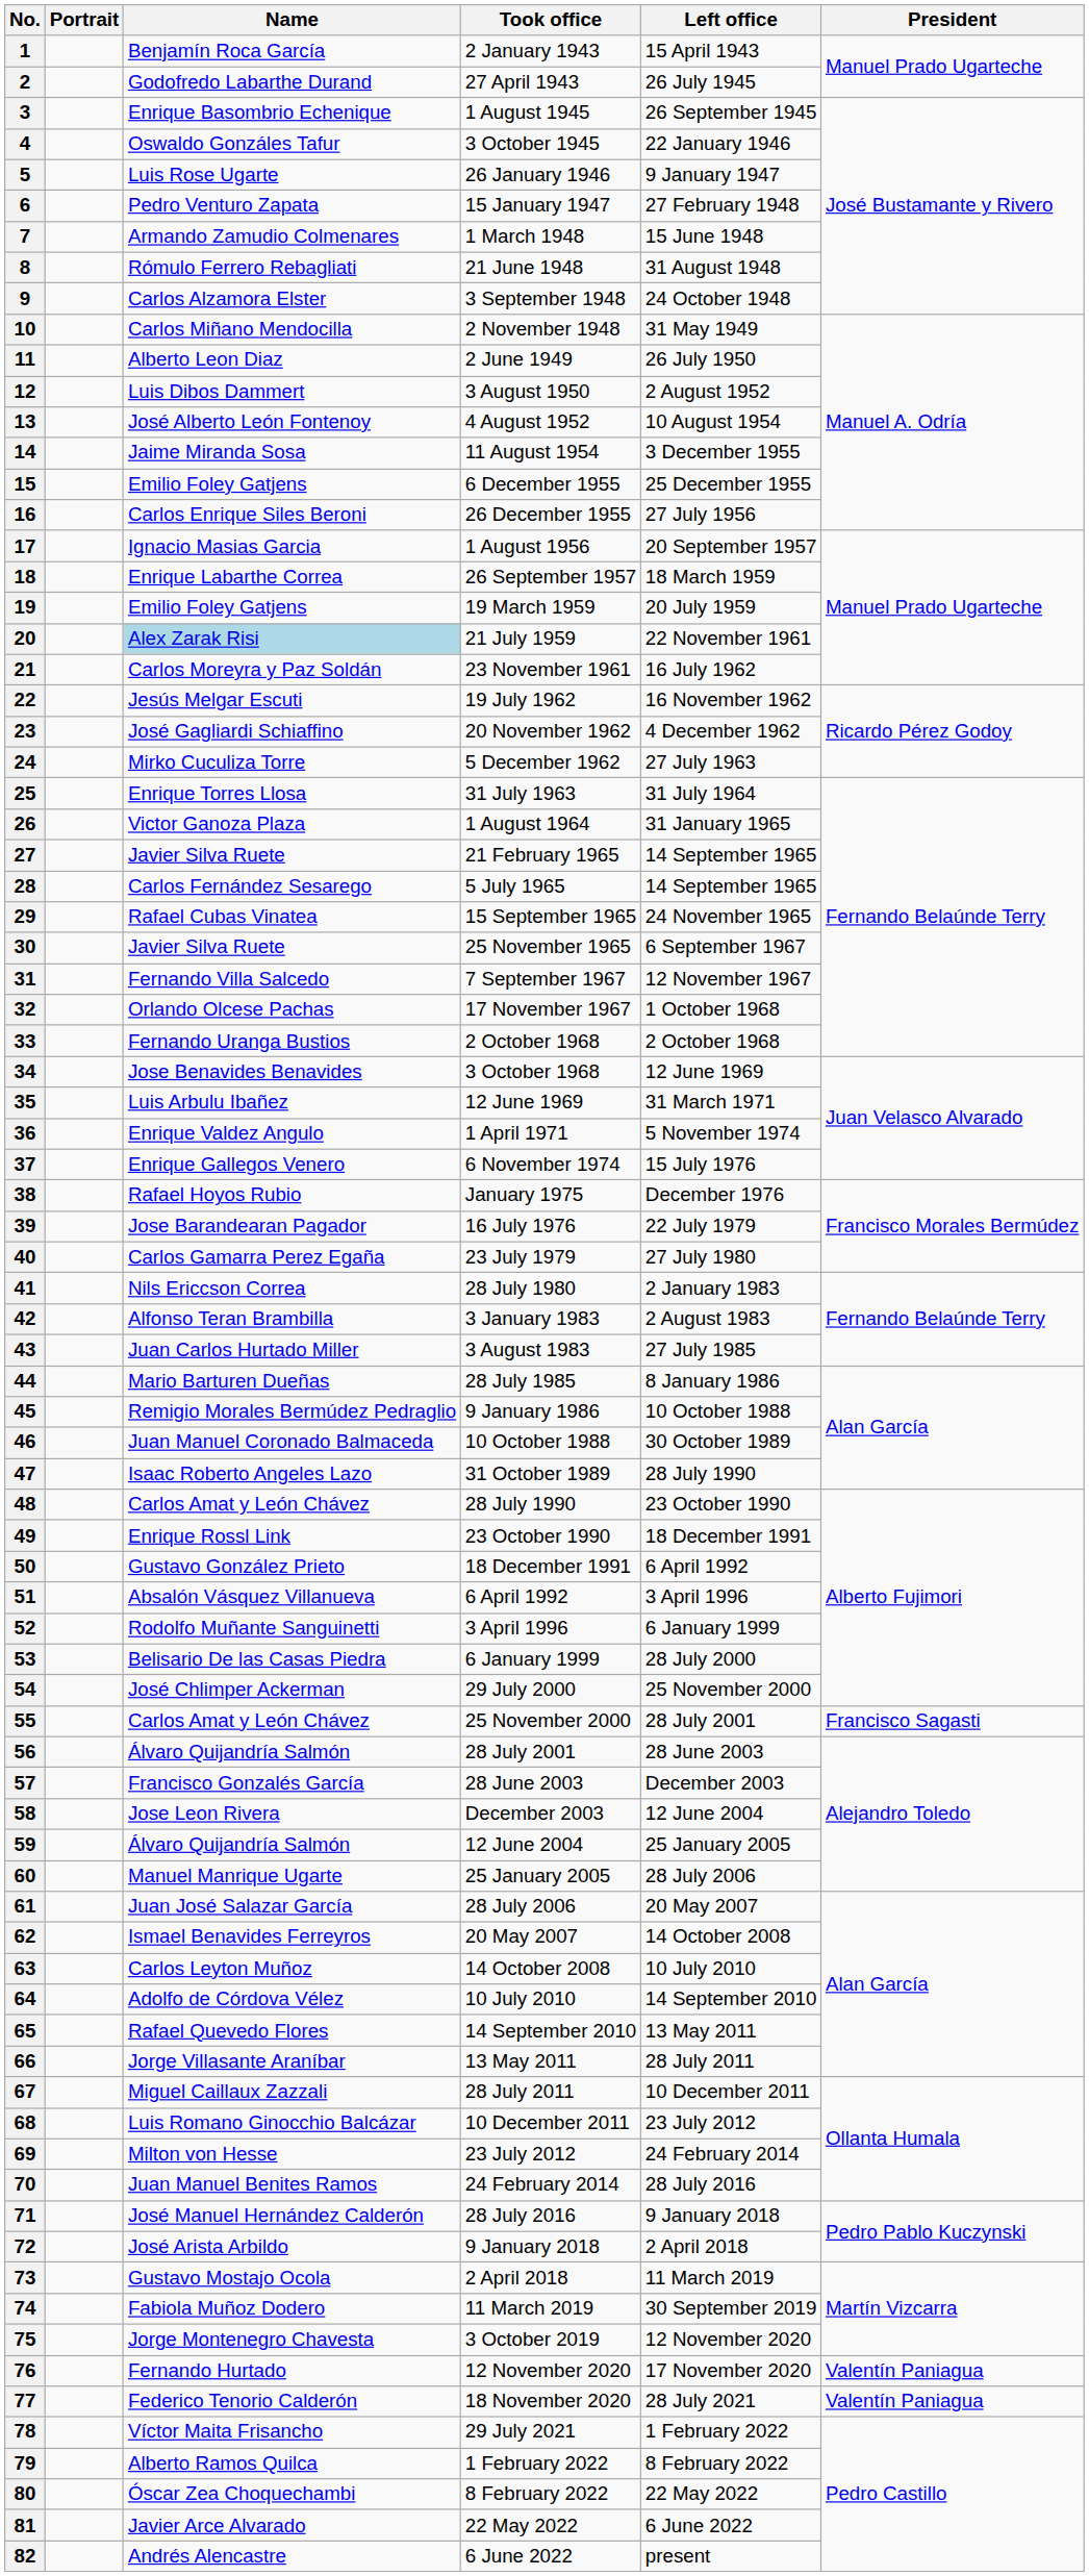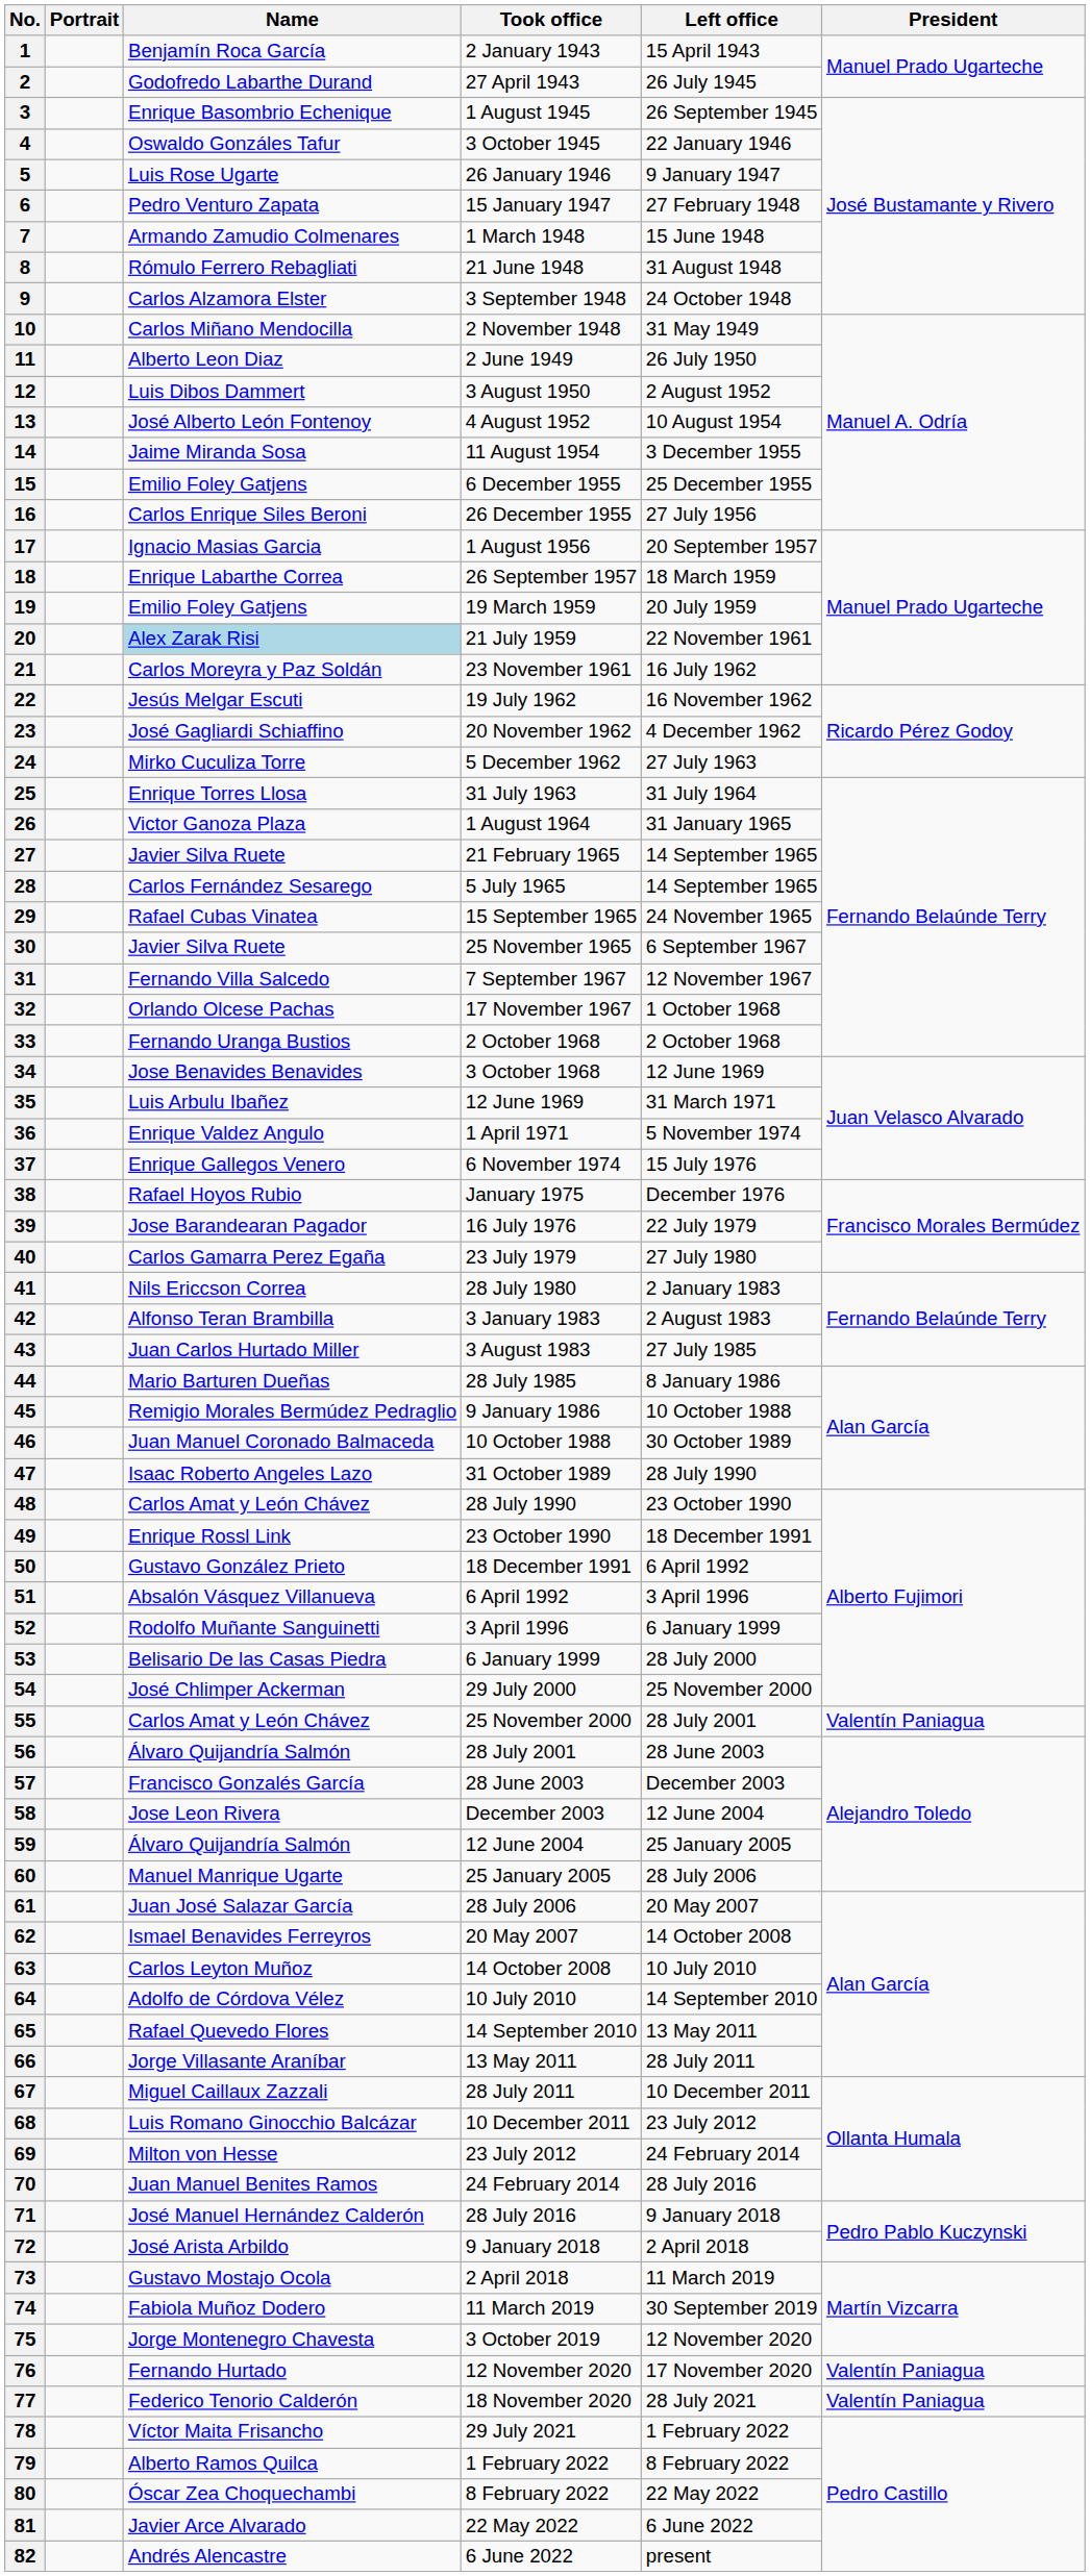55 | President: Francisco Sagasti -> Valentín Paniagua
